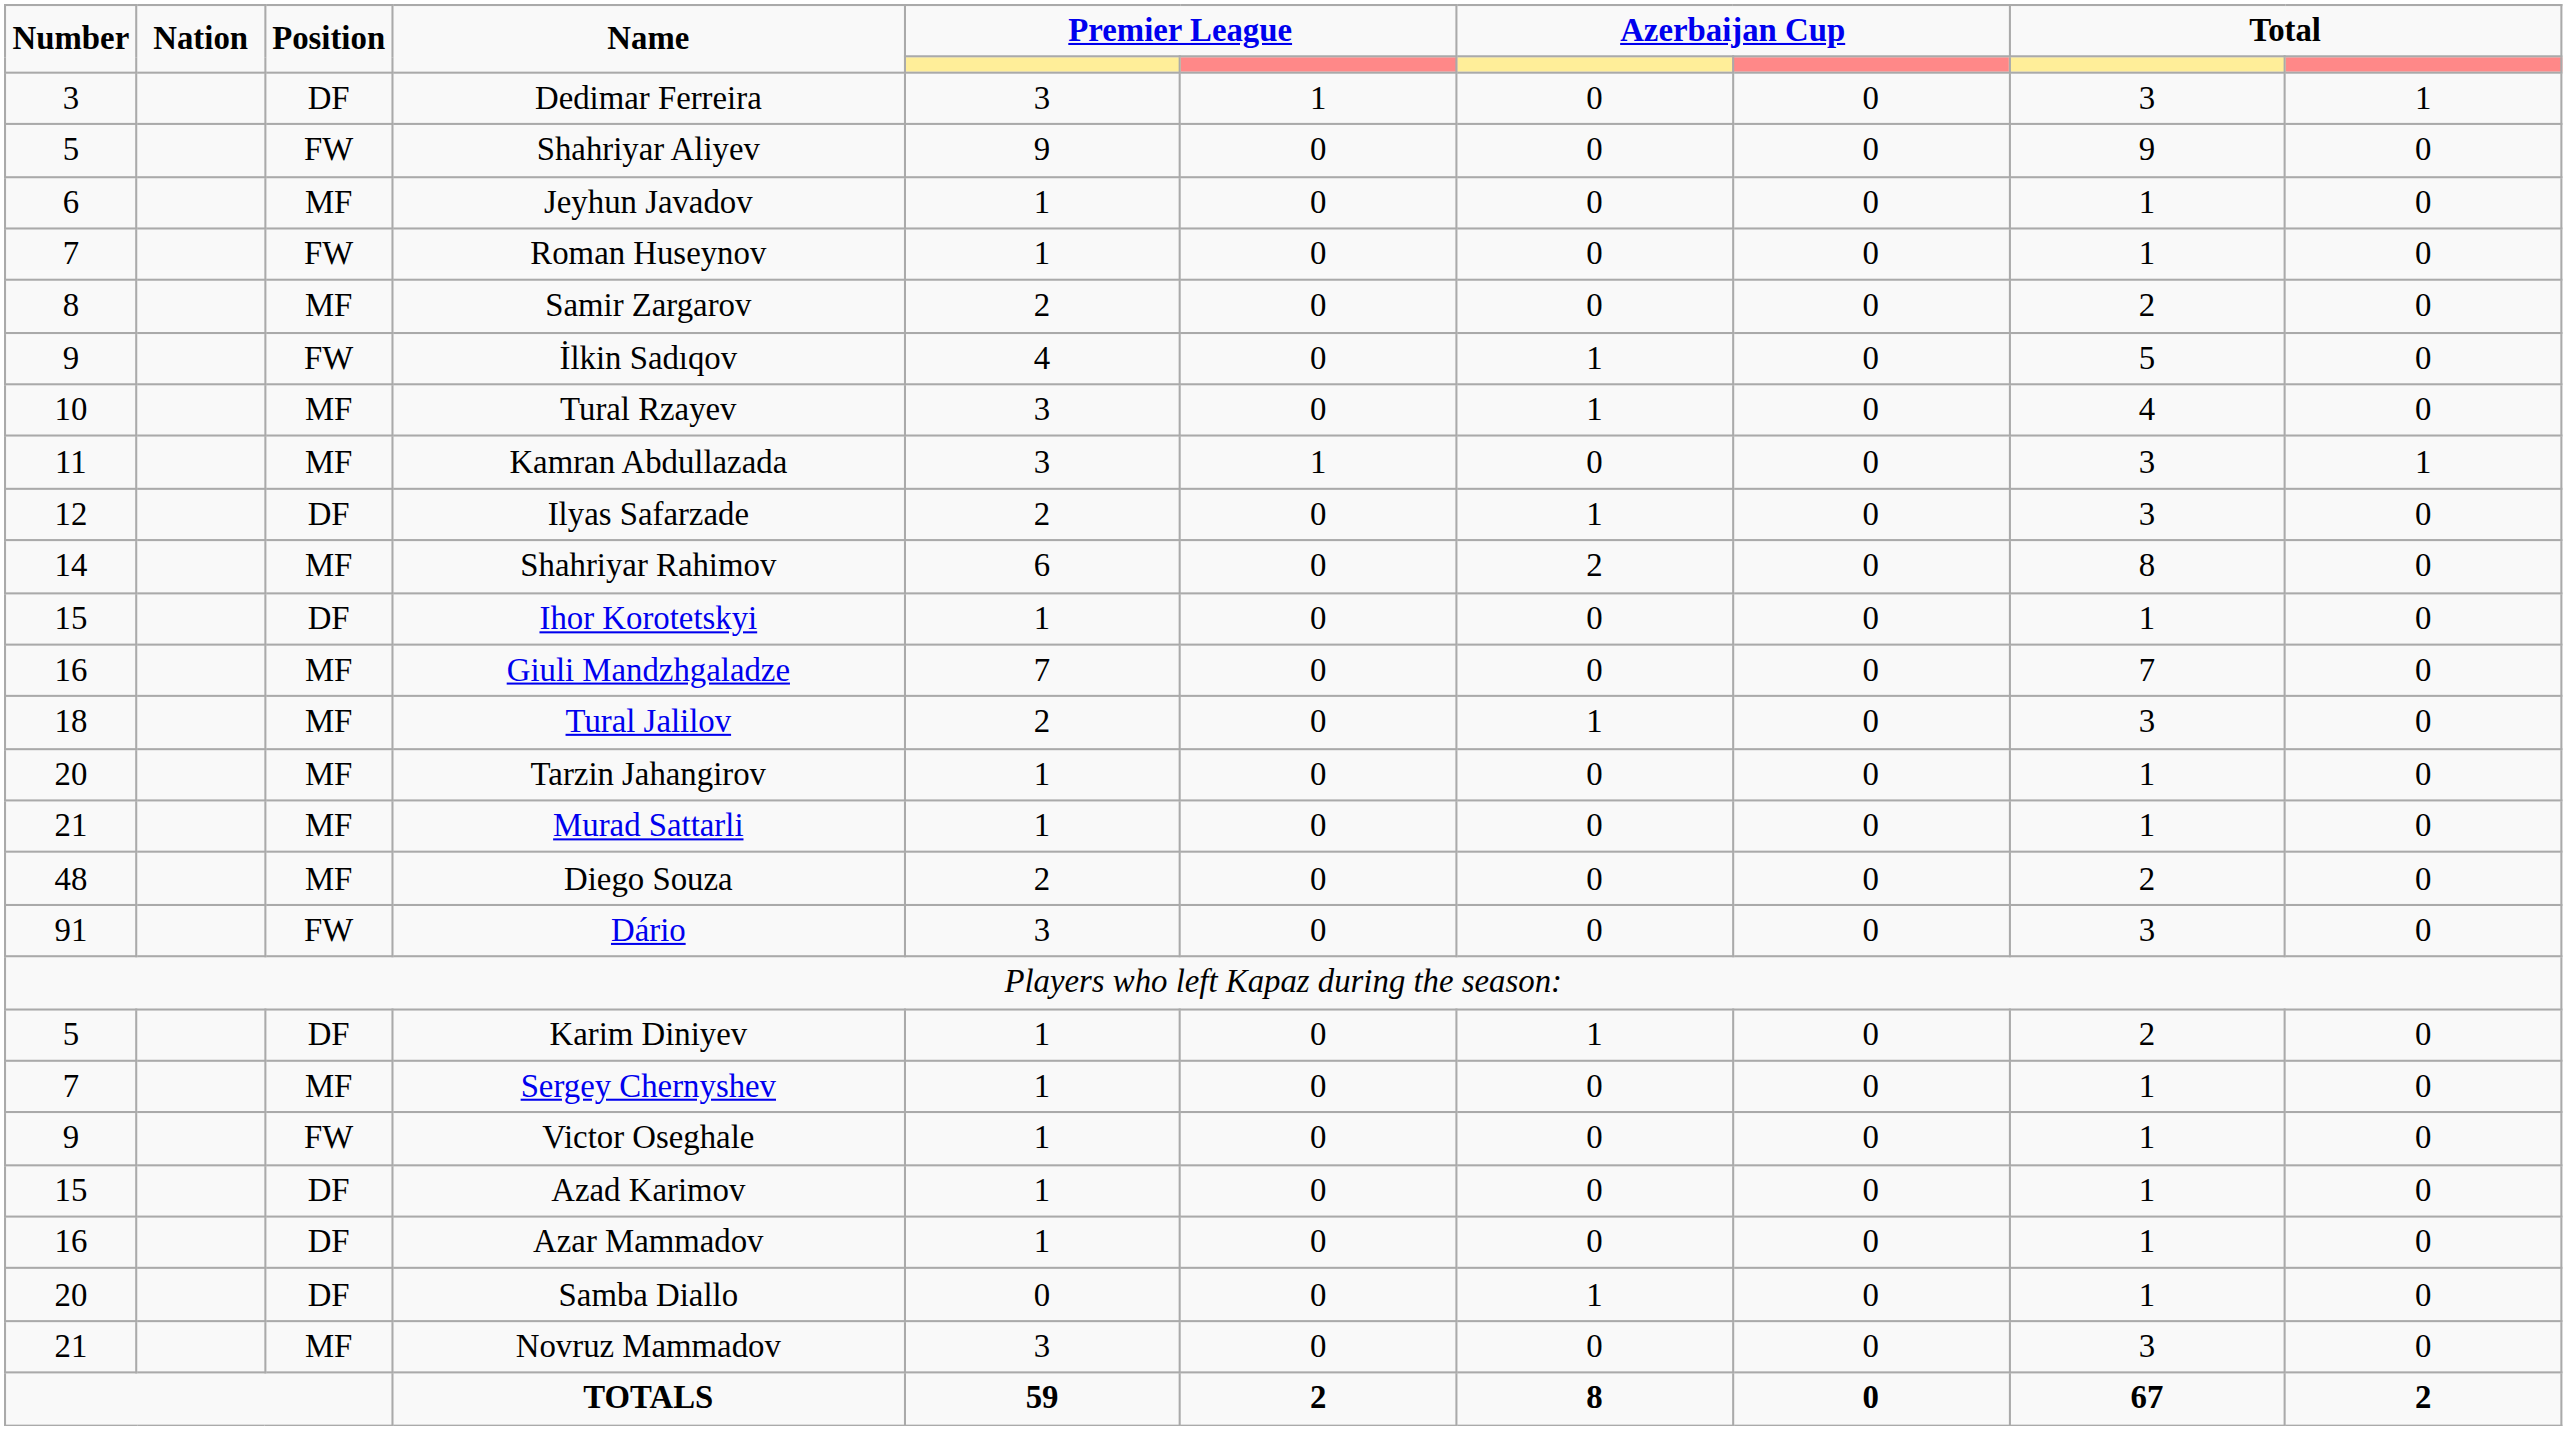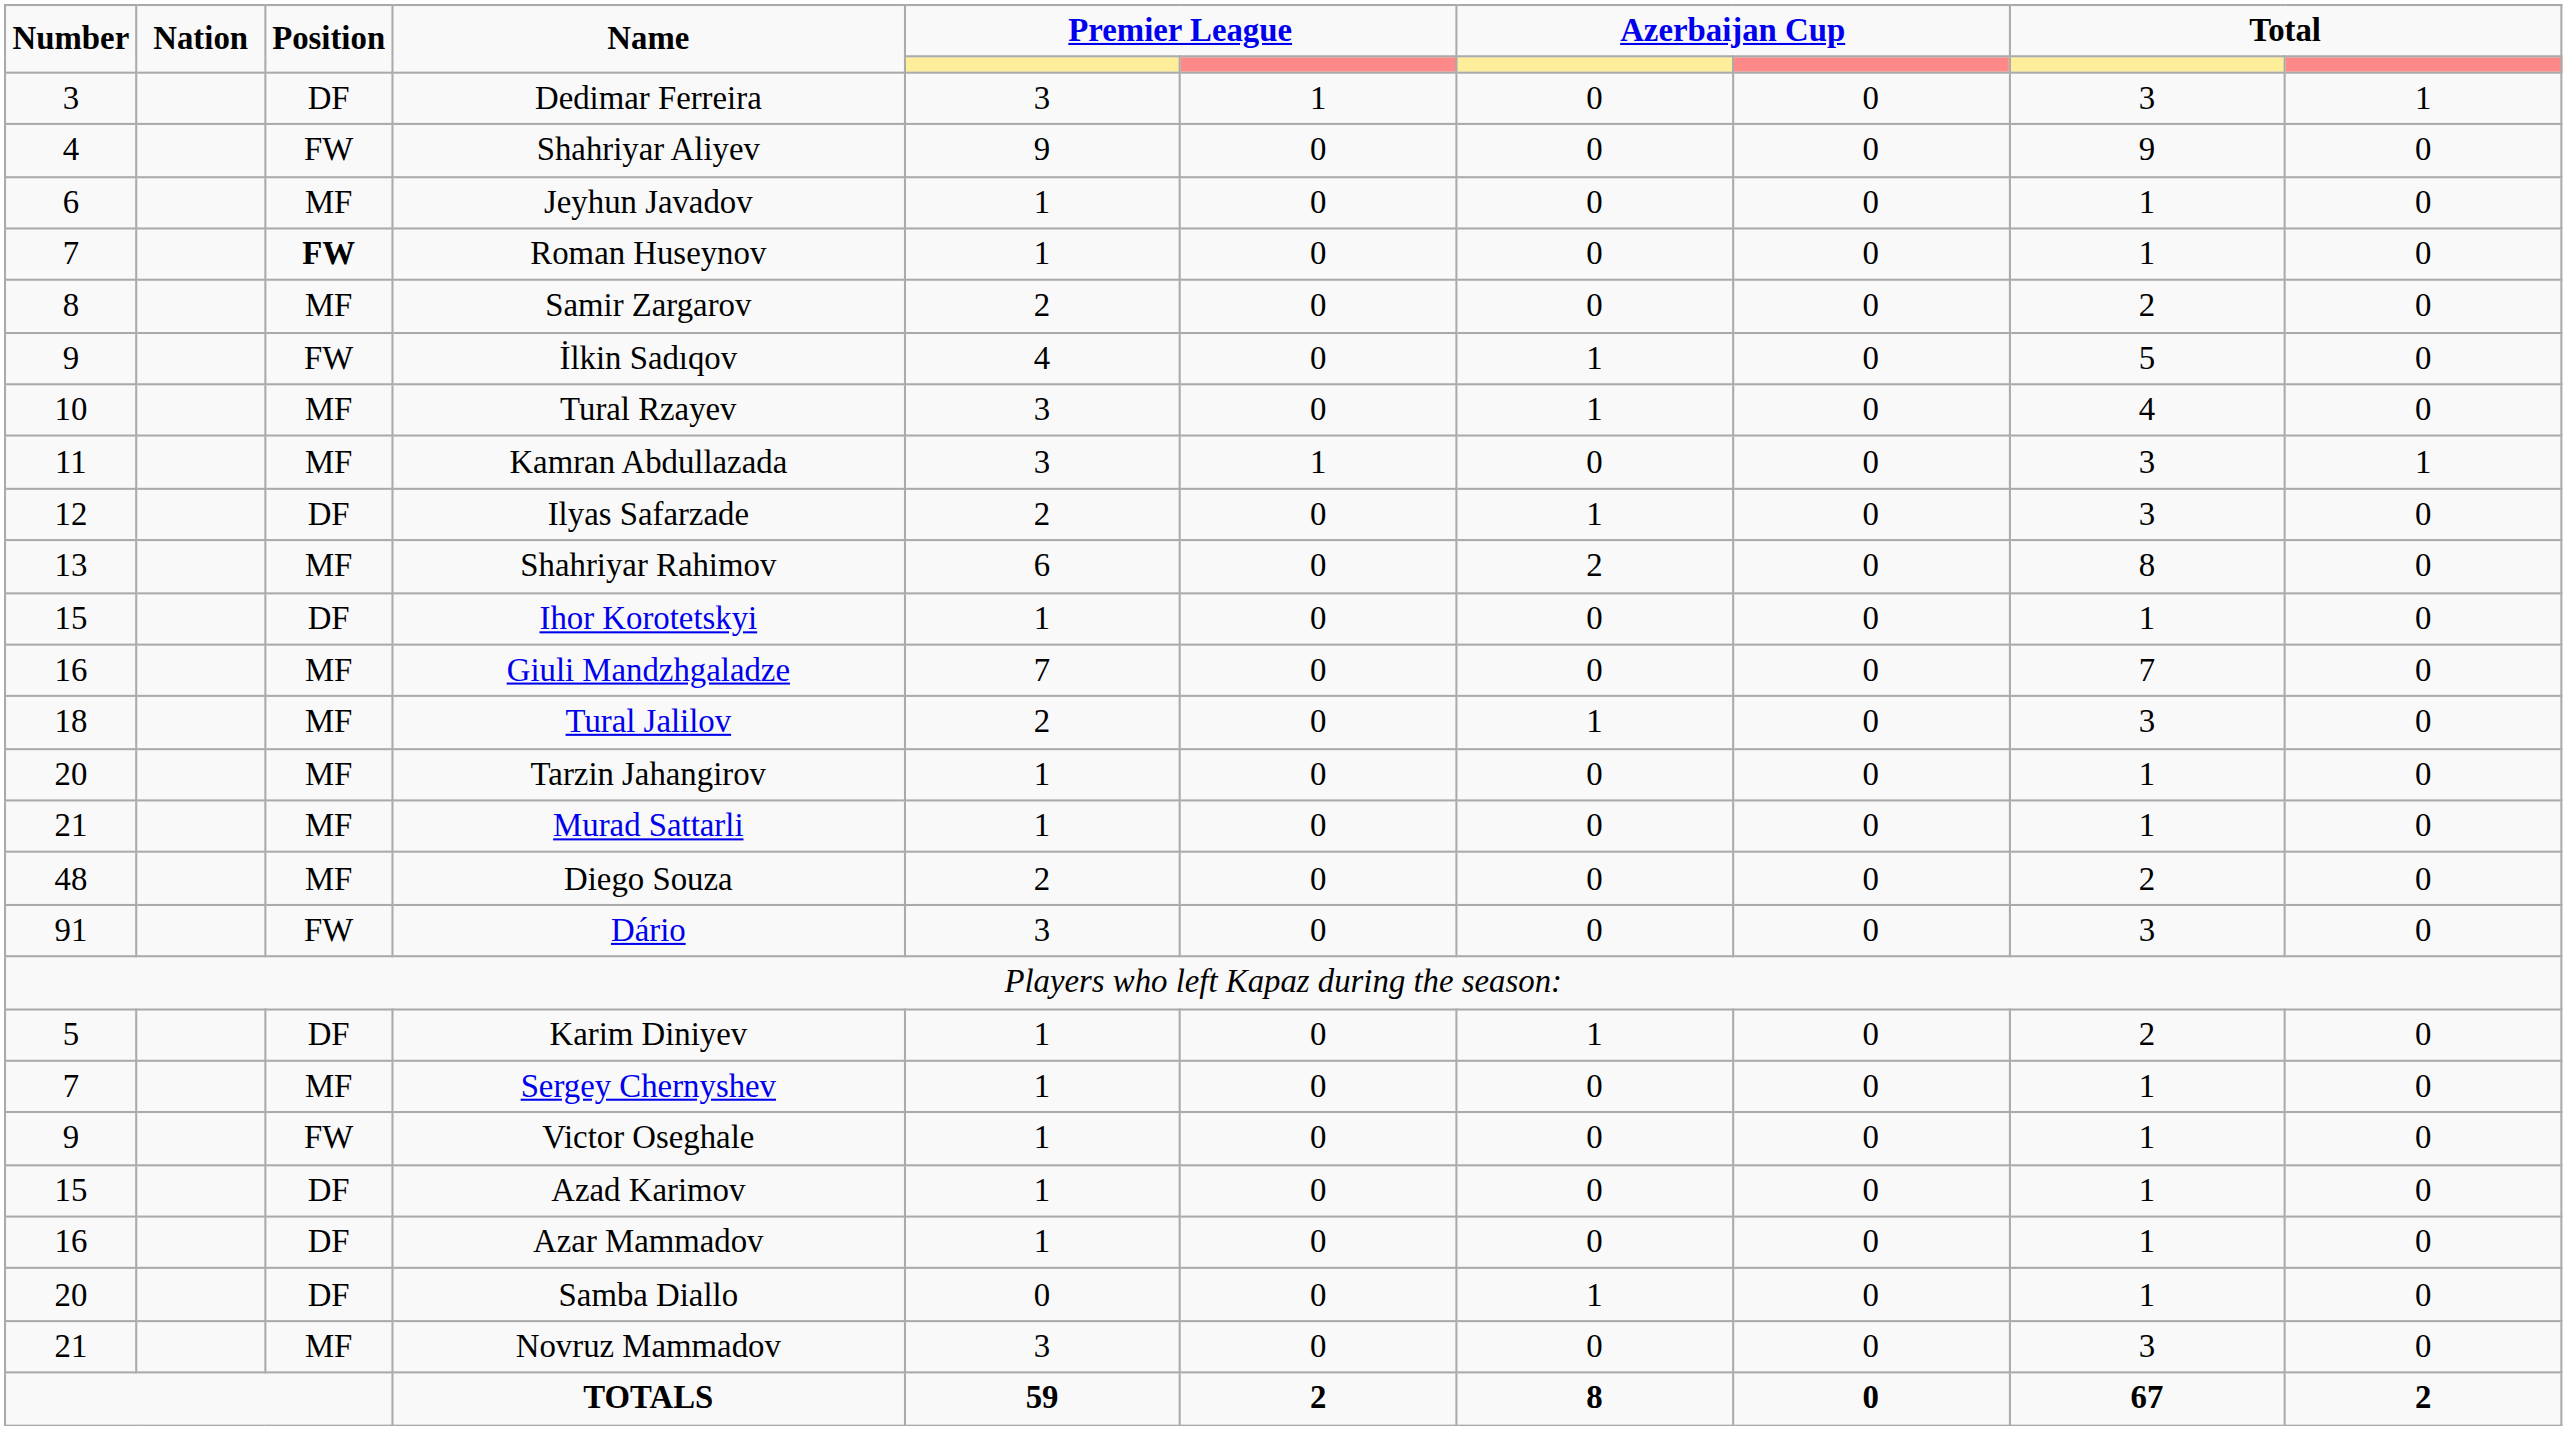Shahriyar Aliyev | Number: 5 -> 4
Roman Huseynov | Position: normal -> bold
Shahriyar Rahimov | Number: 14 -> 13
